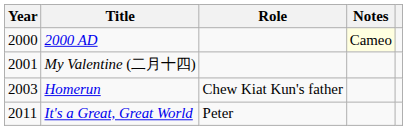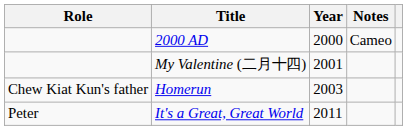columns swapped: Year <-> Role
2000 AD | Notes: lightyellow background -> no background
